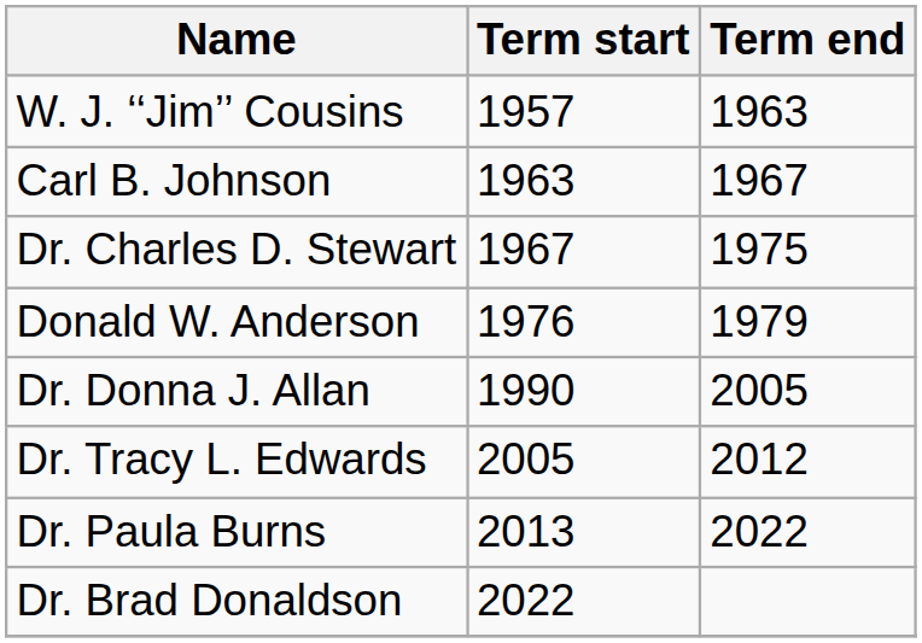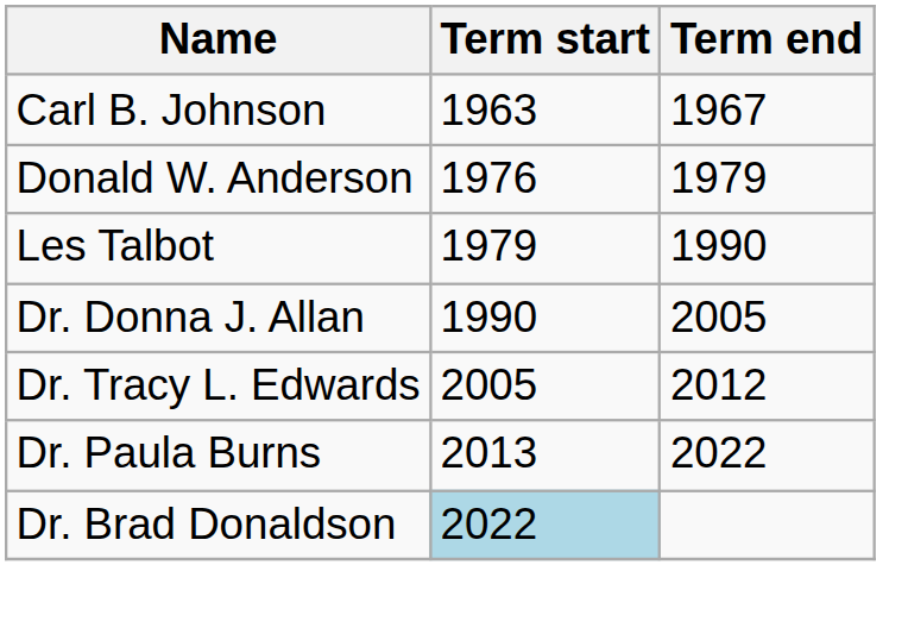- row: W. J. ‘‘Jim’’ Cousins | 1957 | 1963
- row: Dr. Charles D. Stewart | 1967 | 1975
+ row: Les Talbot | 1979 | 1990
Dr. Brad Donaldson | Term start: no background -> lightblue background
